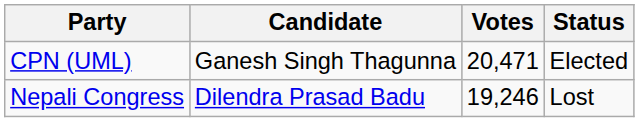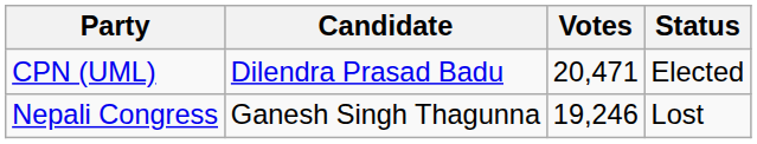CPN (UML) | Candidate: Ganesh Singh Thagunna -> Dilendra Prasad Badu
Nepali Congress | Candidate: Dilendra Prasad Badu -> Ganesh Singh Thagunna
